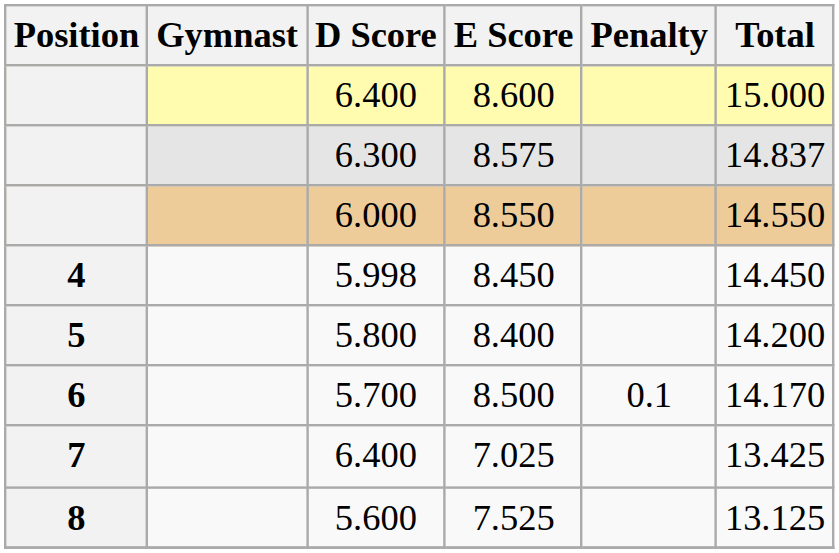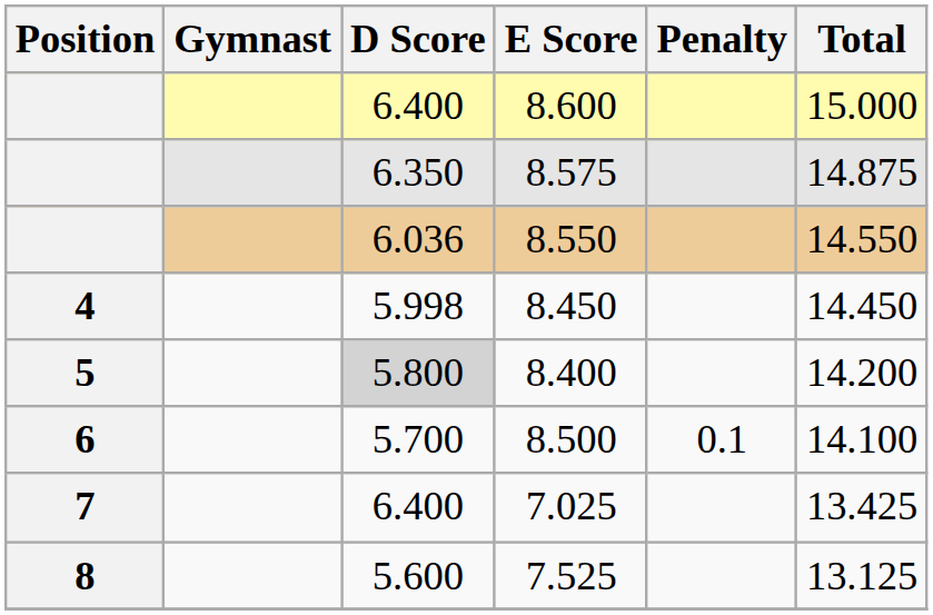8.575 | D Score: 6.300 -> 6.350
8.575 | Total: 14.837 -> 14.875
8.550 | D Score: 6.000 -> 6.036
8.400 | D Score: no background -> lightgrey background
8.500 | Total: 14.170 -> 14.100
